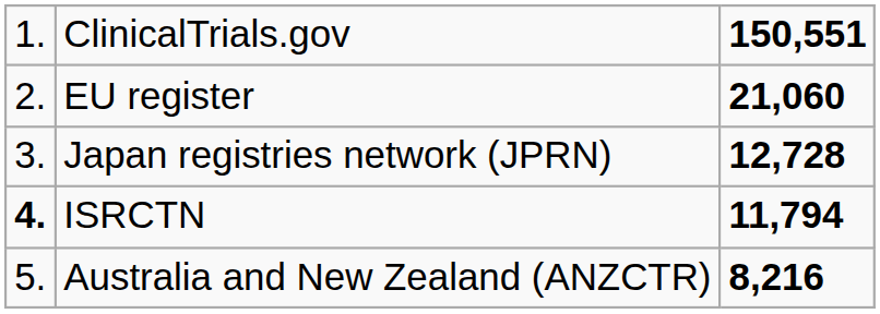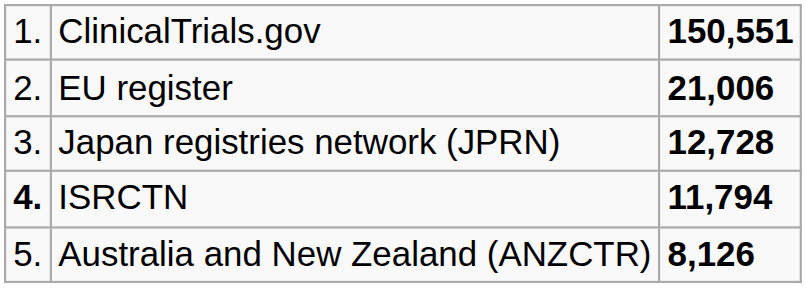EU register | column 3: 21,060 -> 21,006
Australia and New Zealand (ANZCTR) | column 3: 8,216 -> 8,126
